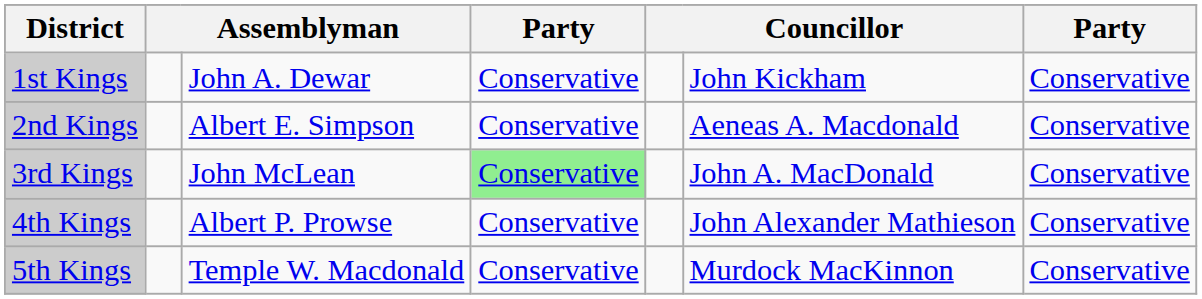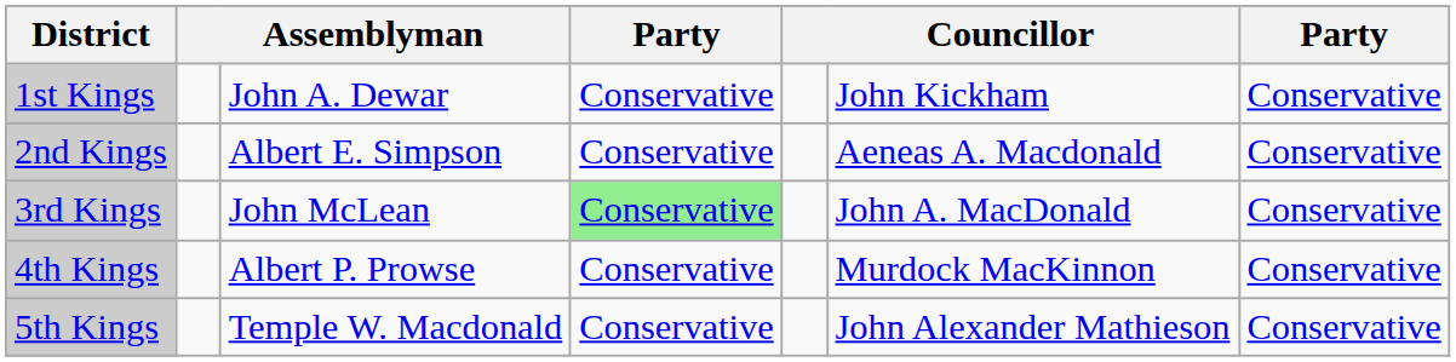4th Kings | column 6: John Alexander Mathieson -> Murdock MacKinnon
5th Kings | column 6: Murdock MacKinnon -> John Alexander Mathieson
